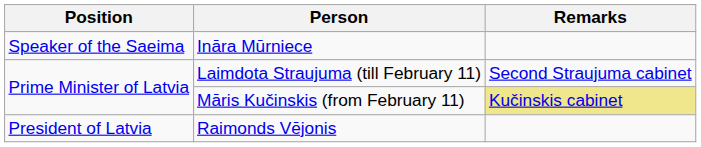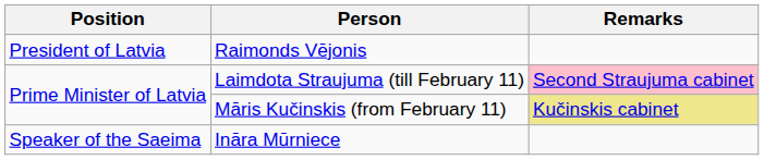rows swapped: Raimonds Vējonis <-> Ināra Mūrniece
Laimdota Straujuma (till February 11) | Remarks: no background -> pink background
